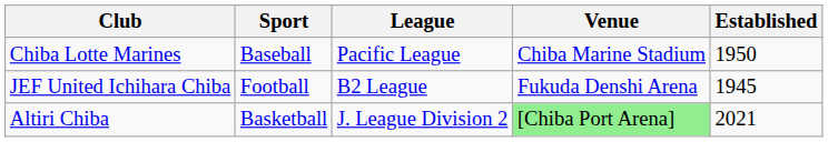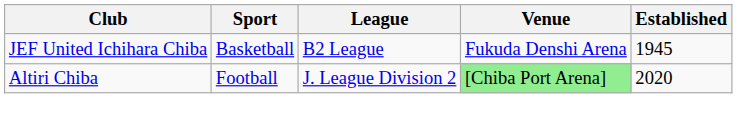- row: Chiba Lotte Marines | Baseball | Pacific League | Chiba Marine Stadium | 1950
JEF United Ichihara Chiba | Sport: Football -> Basketball
Altiri Chiba | Sport: Basketball -> Football
Altiri Chiba | Established: 2021 -> 2020
